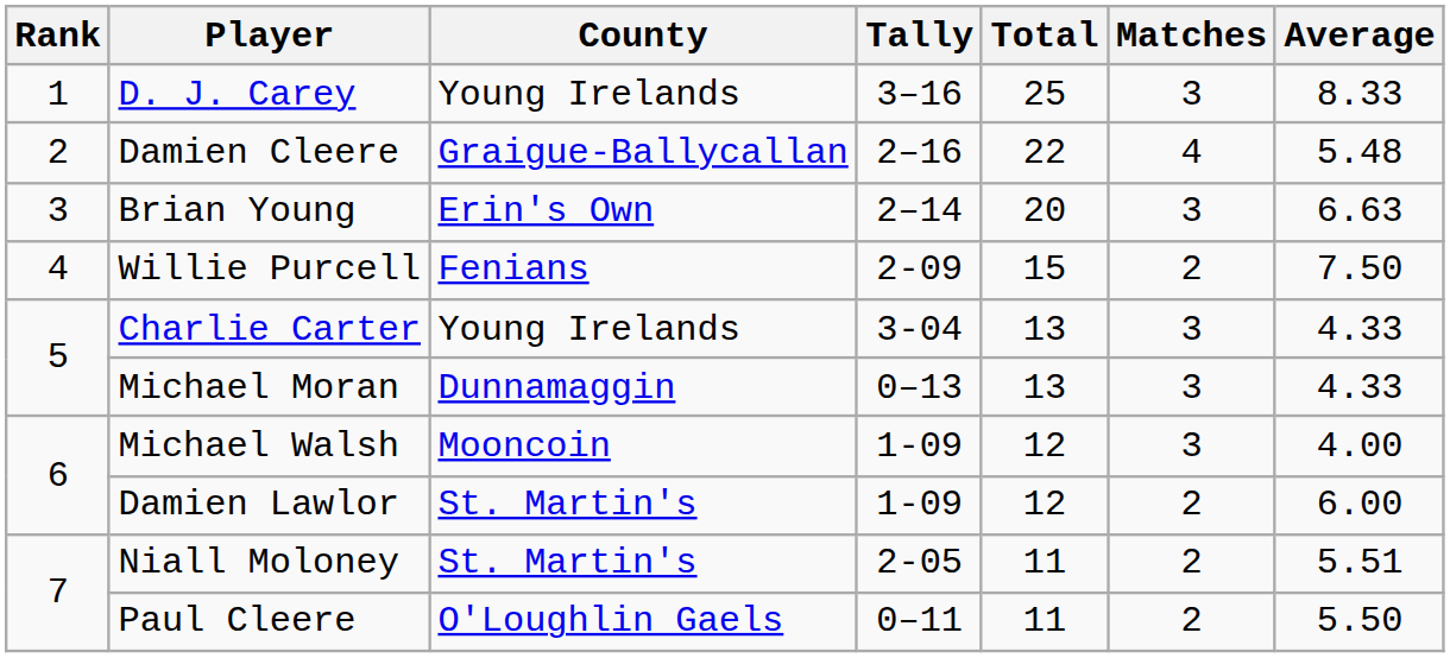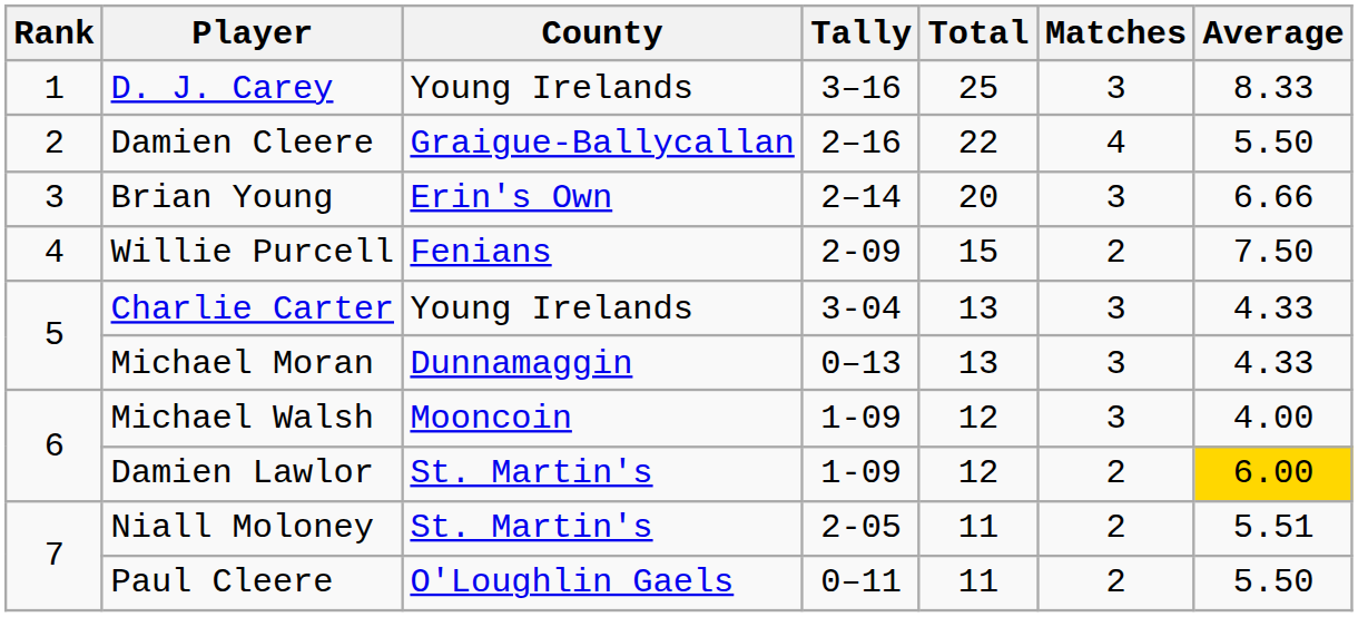Damien Cleere | Average: 5.48 -> 5.50
Brian Young | Average: 6.63 -> 6.66
Damien Lawlor | Average: no background -> gold background
